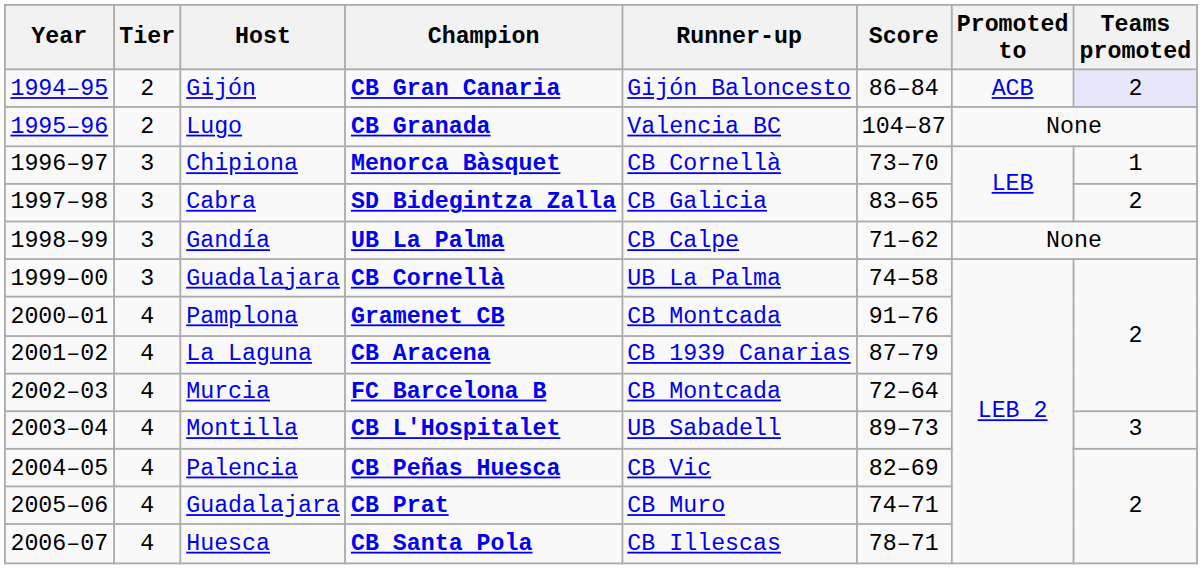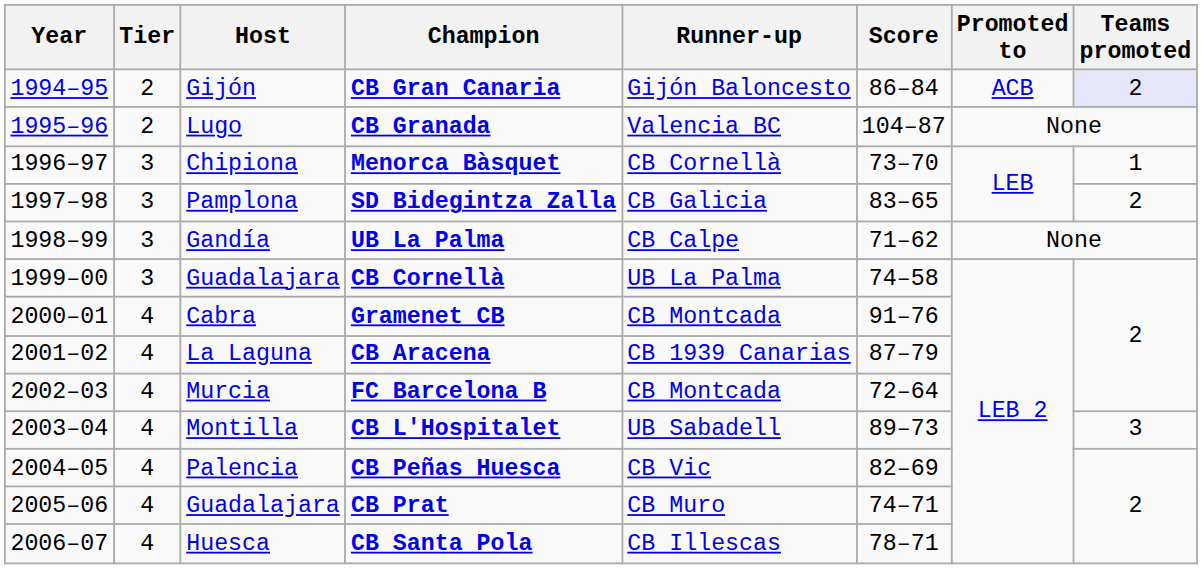SD Bidegintza Zalla | Host: Cabra -> Pamplona
Gramenet CB | Host: Pamplona -> Cabra
